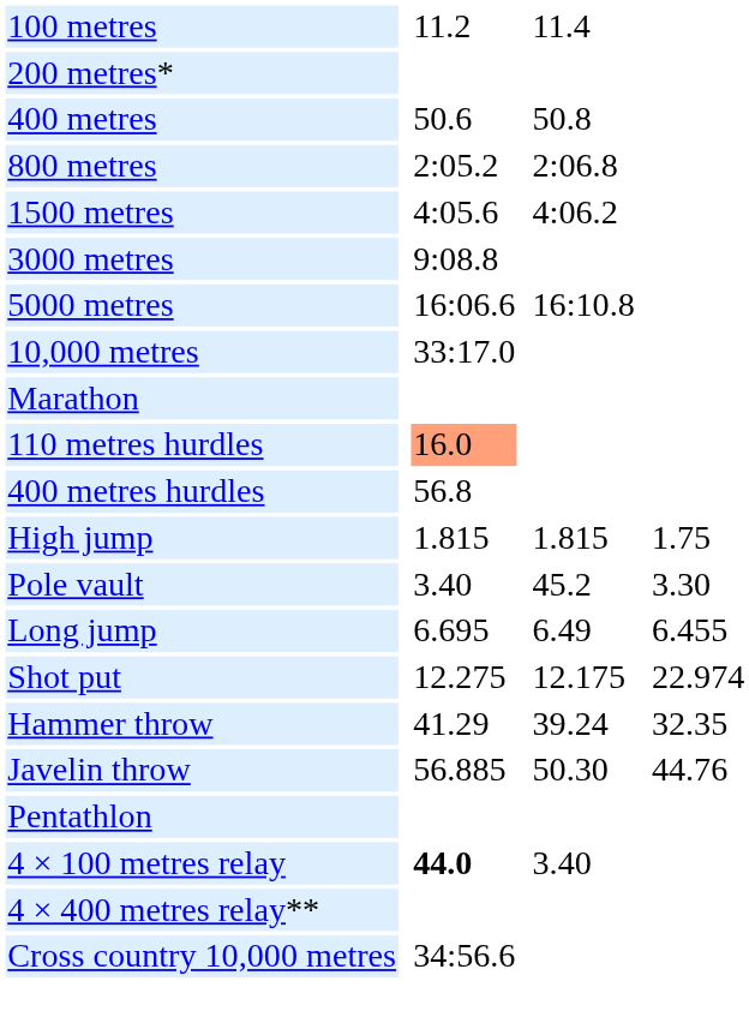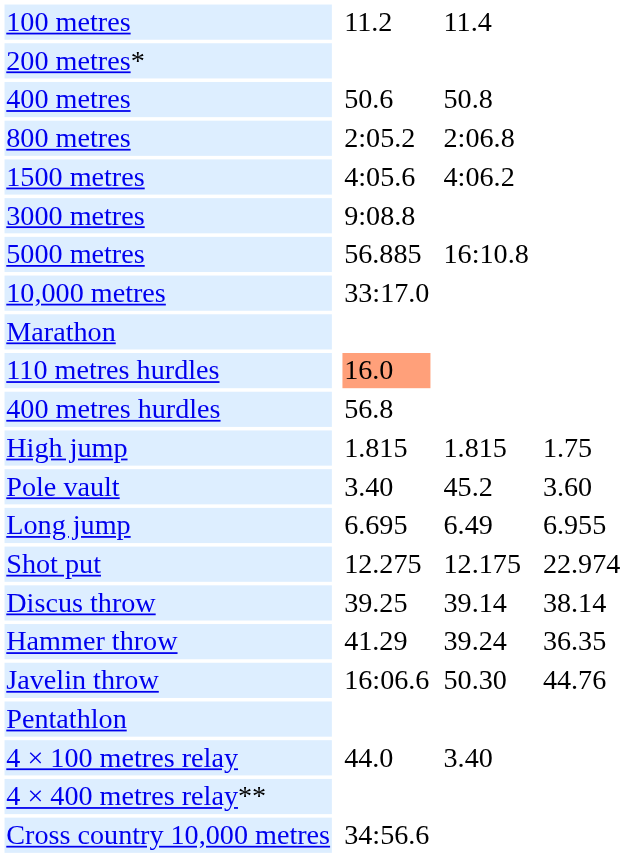5000 metres | column 3: 16:06.6 -> 56.885
Pole vault | column 7: 3.30 -> 3.60
Long jump | column 7: 6.455 -> 6.955
+ row: Discus throw | 39.25 | 39.14 | 38.14
Hammer throw | column 7: 32.35 -> 36.35
Javelin throw | column 3: 56.885 -> 16:06.6
4 × 100 metres relay | column 3: bold -> normal
